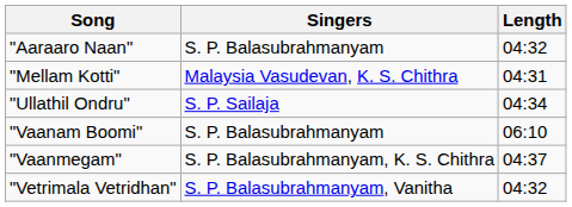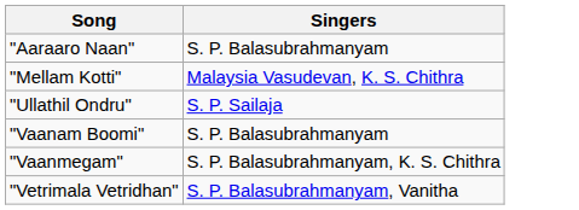- column: Length | 04:32 | 04:31 | 04:34 | 06:10 | 04:37 | 04:32
